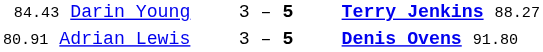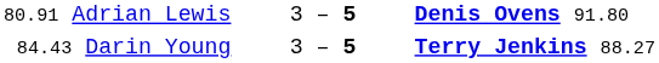rows swapped: 80.91 Adrian Lewis <-> 84.43 Darin Young
